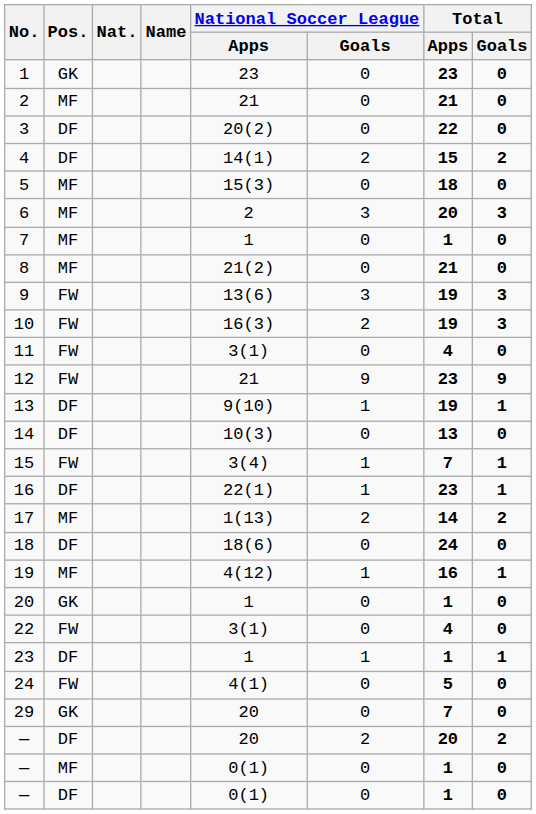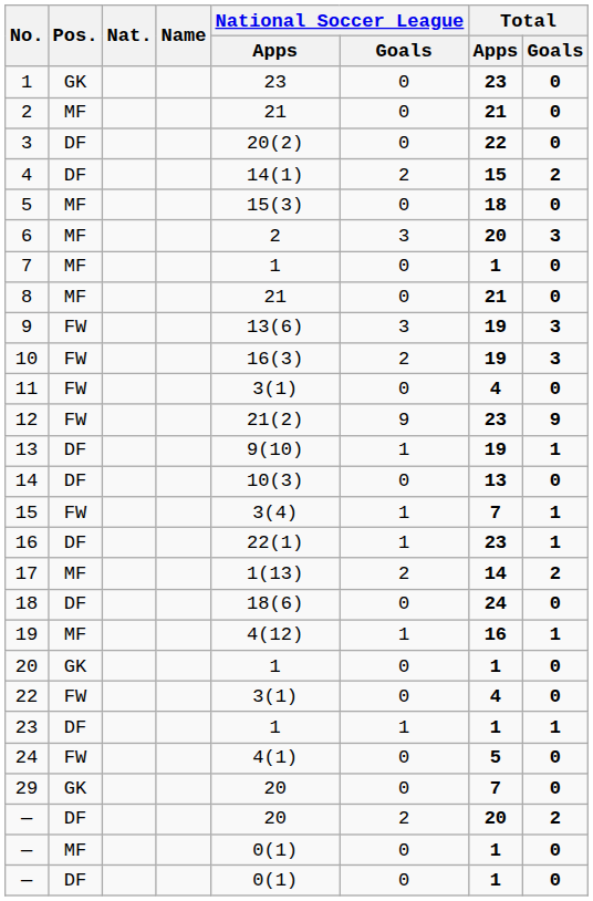8 | National Soccer League / Apps: 21(2) -> 21
12 | National Soccer League / Apps: 21 -> 21(2)
